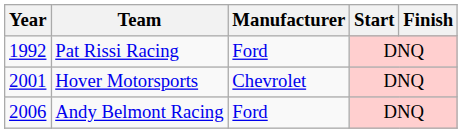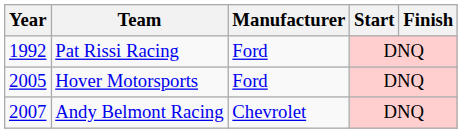Hover Motorsports | Year: 2001 -> 2005
Hover Motorsports | Manufacturer: Chevrolet -> Ford
Andy Belmont Racing | Year: 2006 -> 2007
Andy Belmont Racing | Manufacturer: Ford -> Chevrolet
